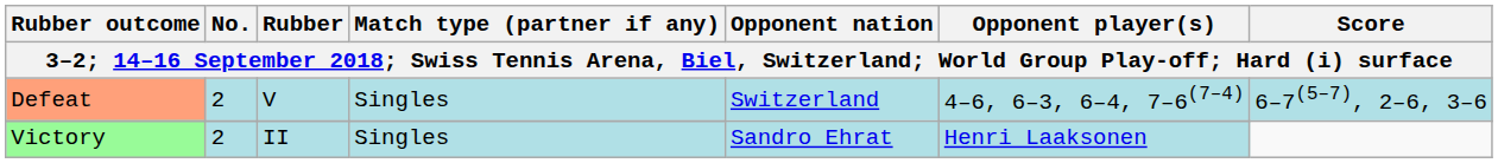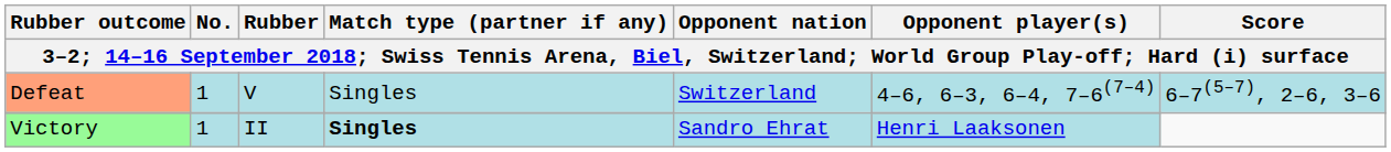Defeat | No.: 2 -> 1
Victory | No.: 2 -> 1
Victory | Match type (partner if any): normal -> bold
